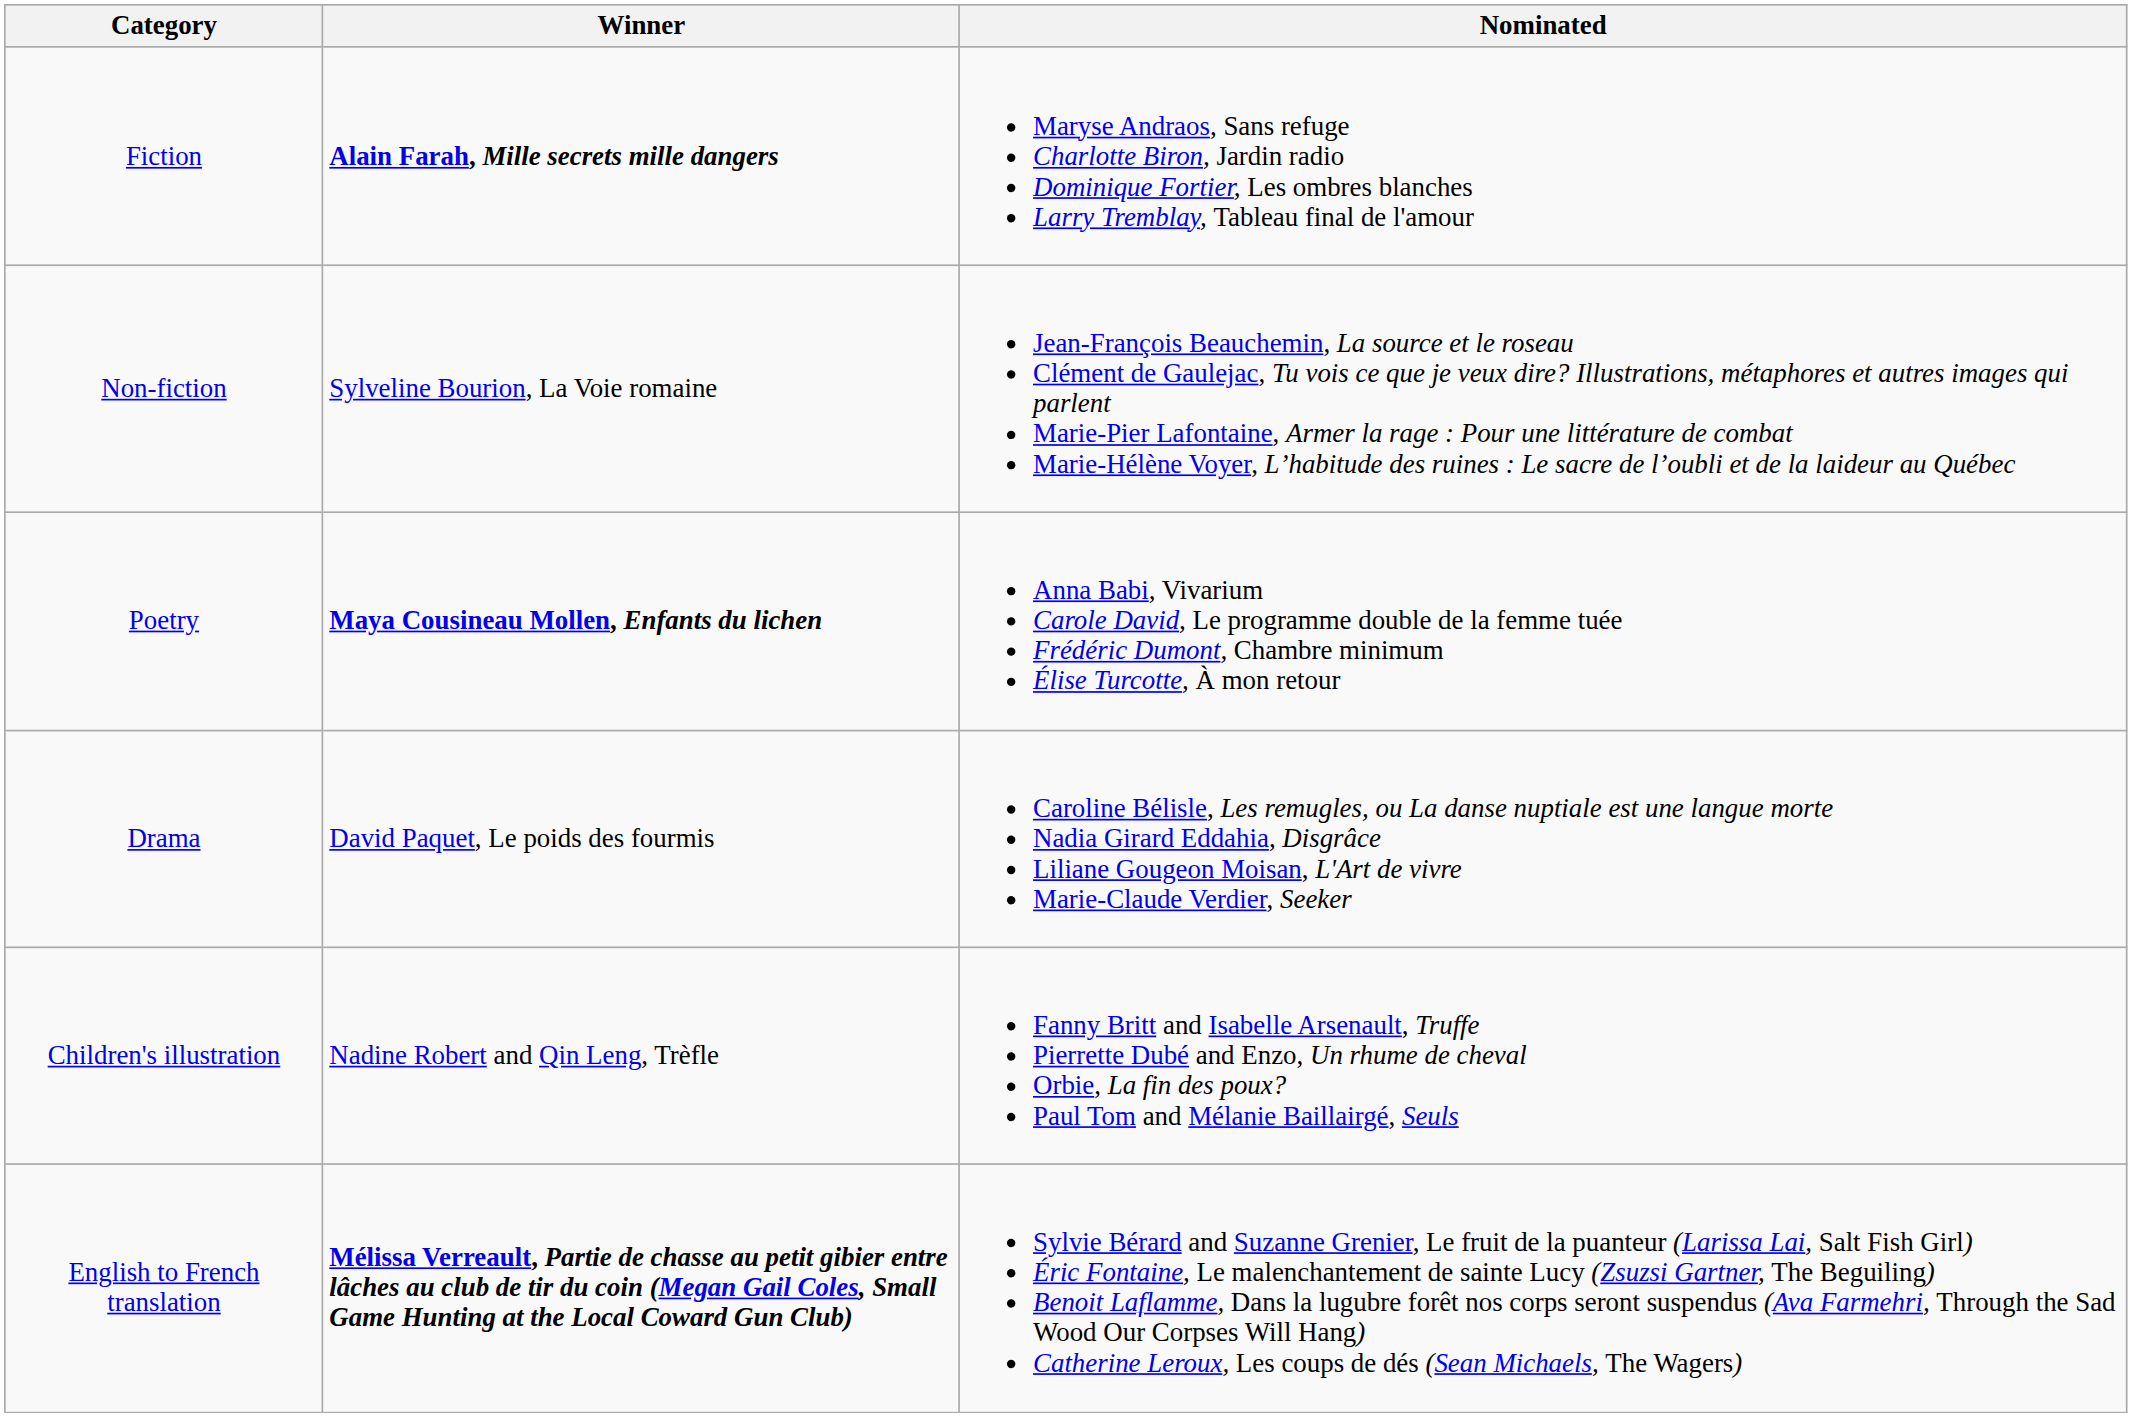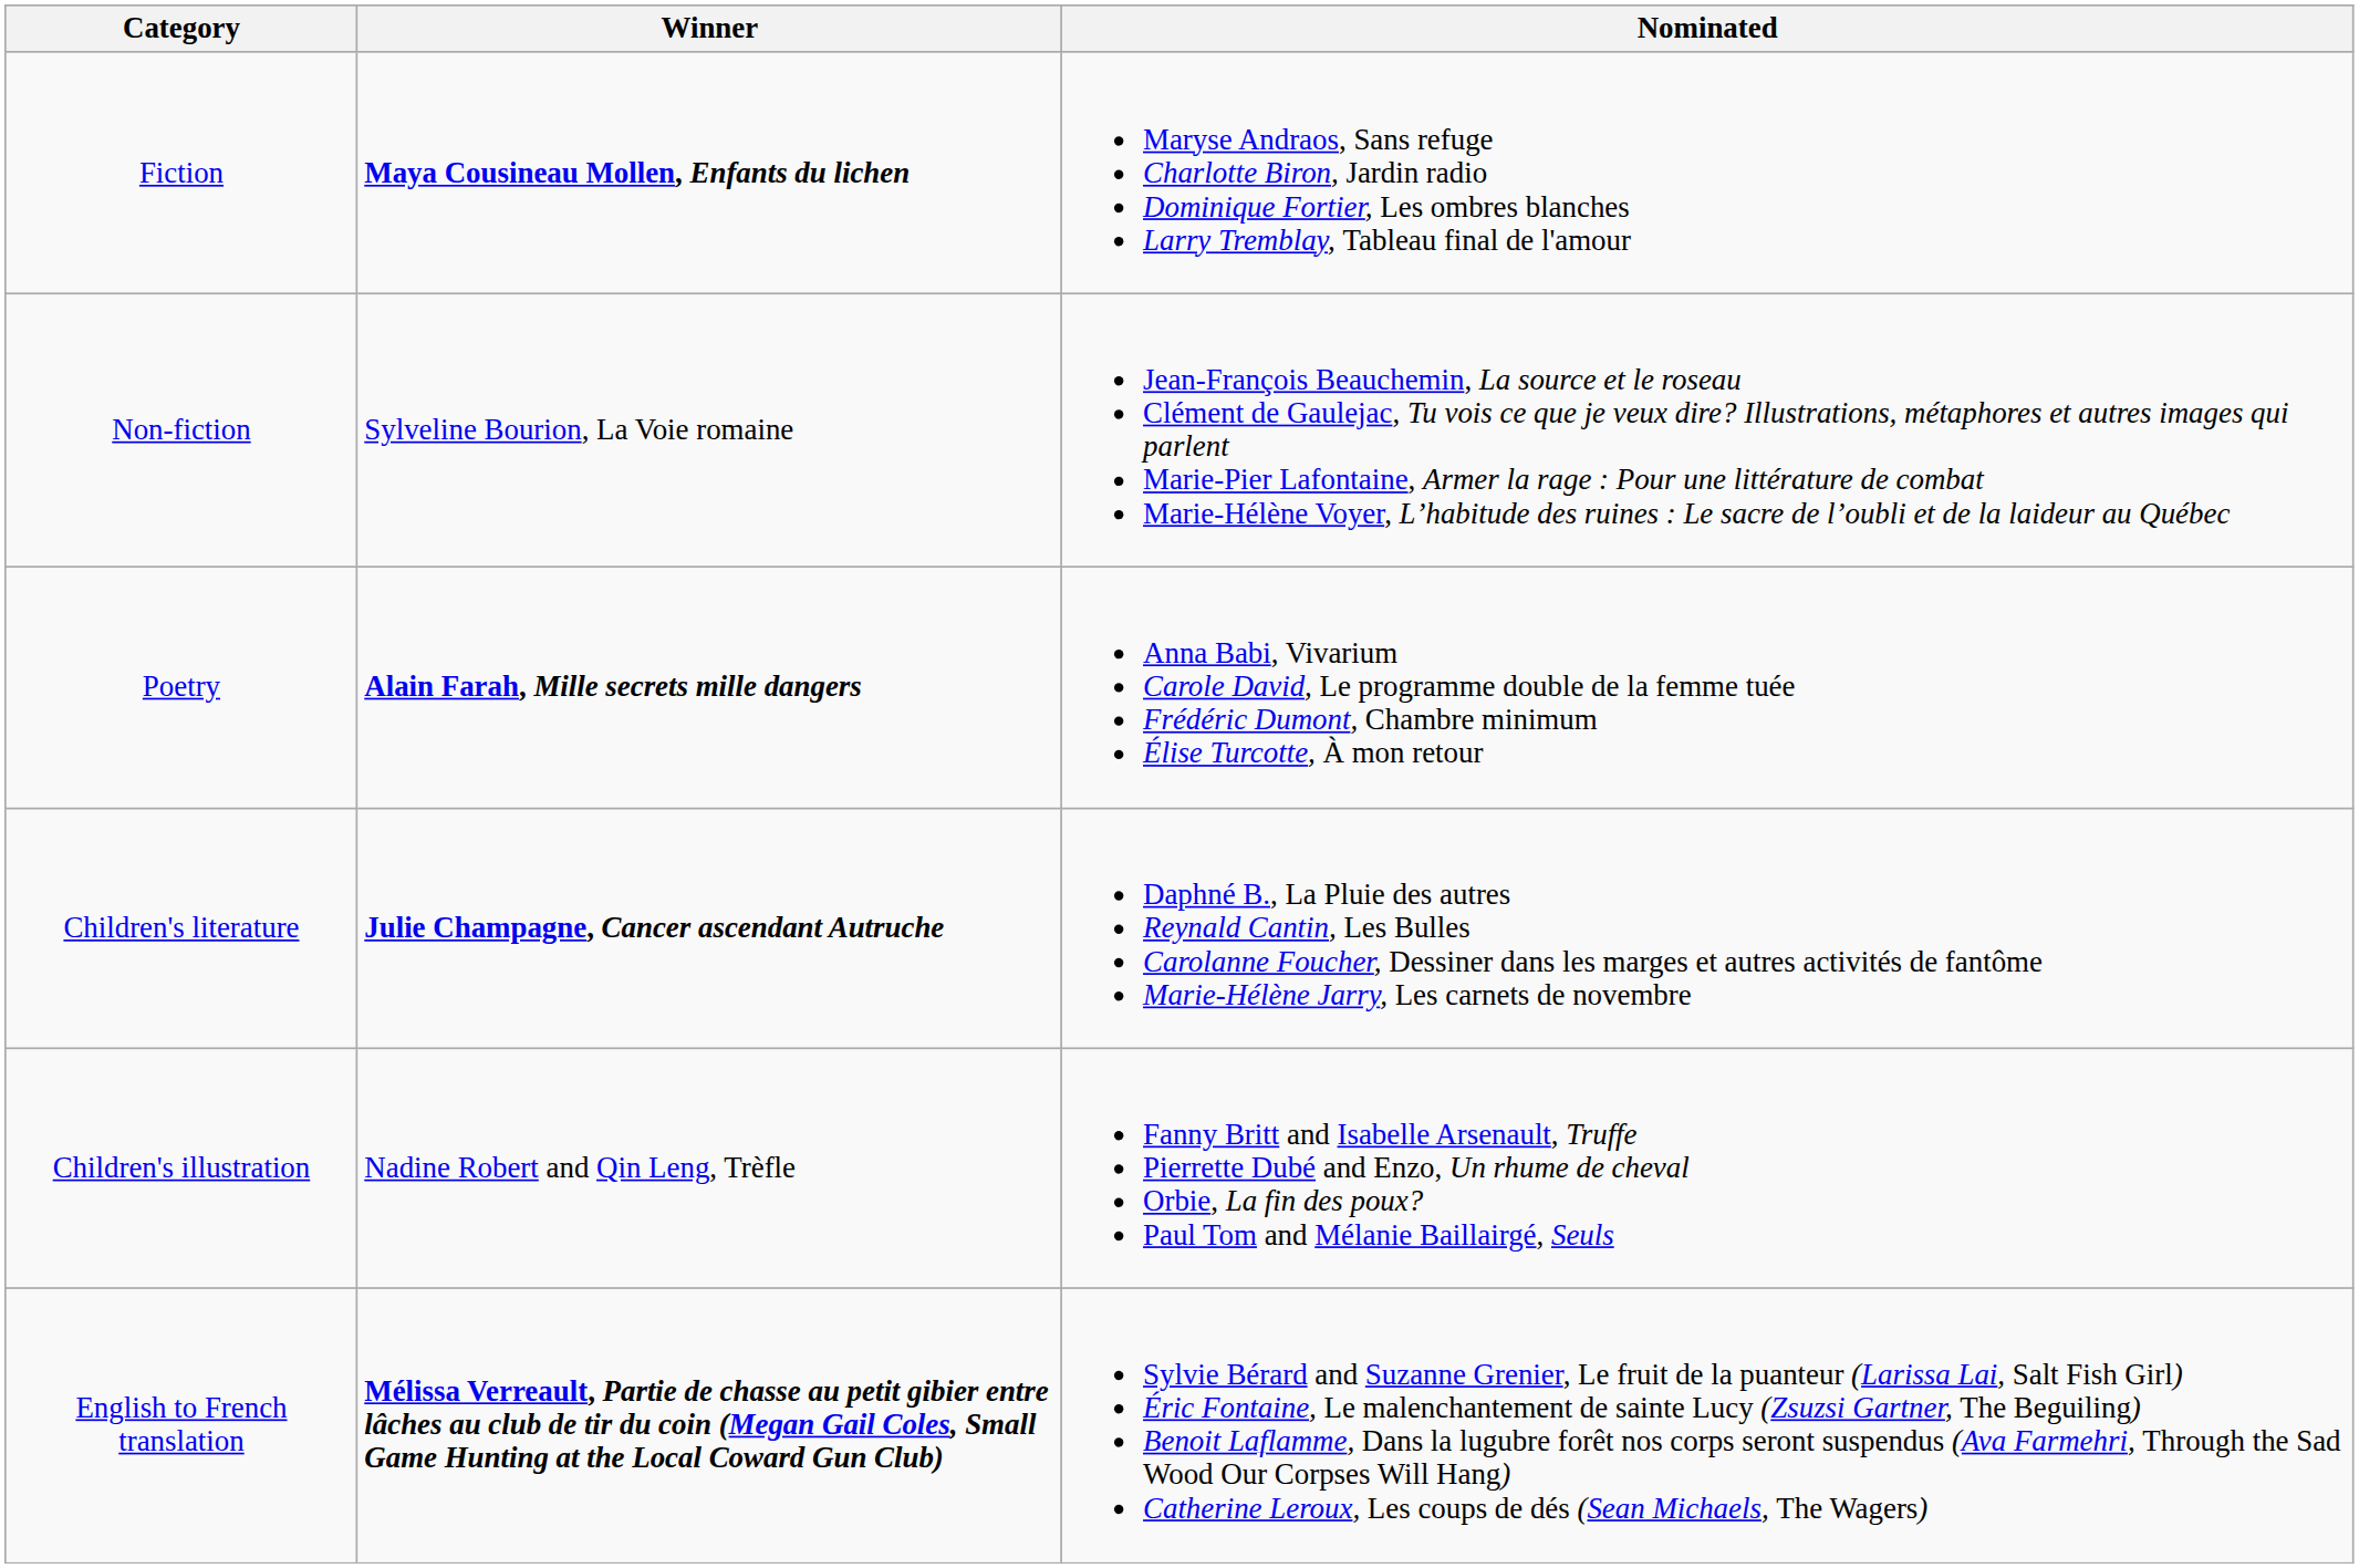Fiction | Winner: Alain Farah, Mille secrets mille dangers -> Maya Cousineau Mollen, Enfants du lichen
Poetry | Winner: Maya Cousineau Mollen, Enfants du lichen -> Alain Farah, Mille secrets mille dangers
- row: Drama | David Paquet, Le poids des fourmis | Caroline Bélisle, Les remugles, ou La danse nuptiale est une langue morte Nadia Girard Eddahia, Disgrâce Liliane Gougeon Moisan, L'Art de vivre Marie-Claude Verdier, Seeker
+ row: Children's literature | Julie Champagne, Cancer ascendant Autruche | Daphné B., La Pluie des autres Reynald Cantin, Les Bulles Carolanne Foucher, Dessiner dans les marges et autres activités de fantôme Marie-Hélène Jarry, Les carnets de novembre
